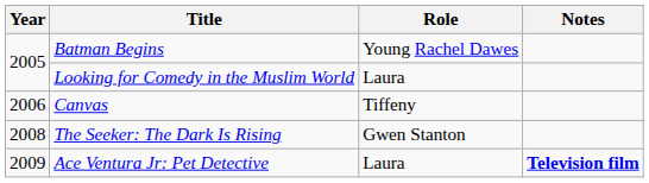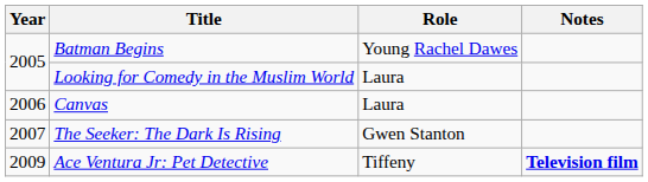Canvas | Role: Tiffeny -> Laura
The Seeker: The Dark Is Rising | Year: 2008 -> 2007
Ace Ventura Jr: Pet Detective | Role: Laura -> Tiffeny
